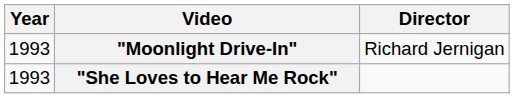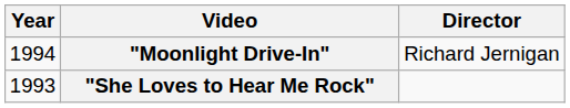"Moonlight Drive-In" | Year: 1993 -> 1994
